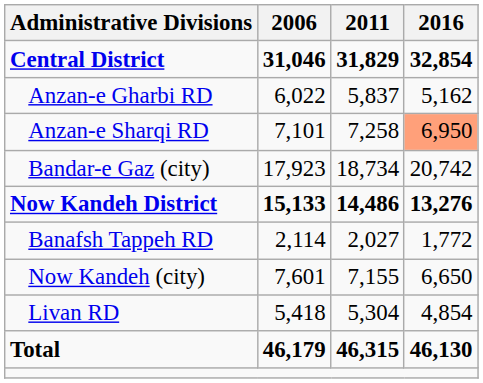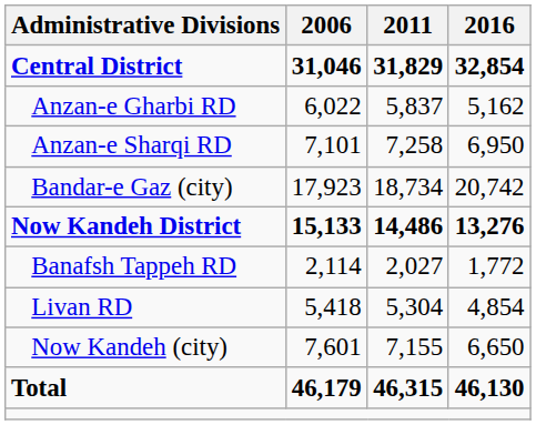Anzan-e Sharqi RD | 2016: lightsalmon background -> no background
rows swapped: Livan RD <-> Now Kandeh (city)
